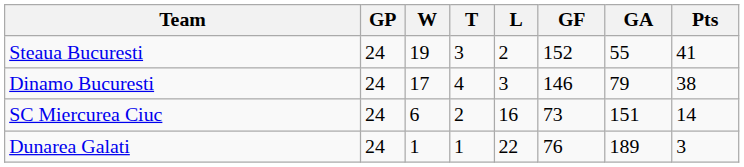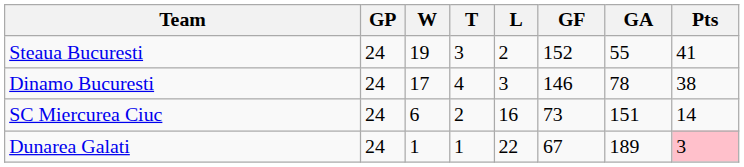Dinamo Bucuresti | GA: 79 -> 78
Dunarea Galati | GF: 76 -> 67
Dunarea Galati | Pts: no background -> pink background
